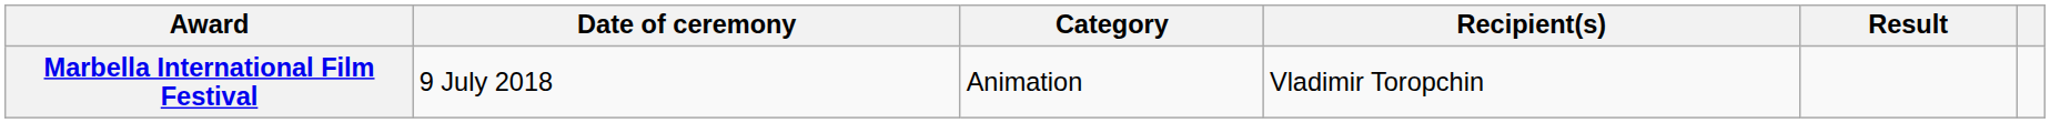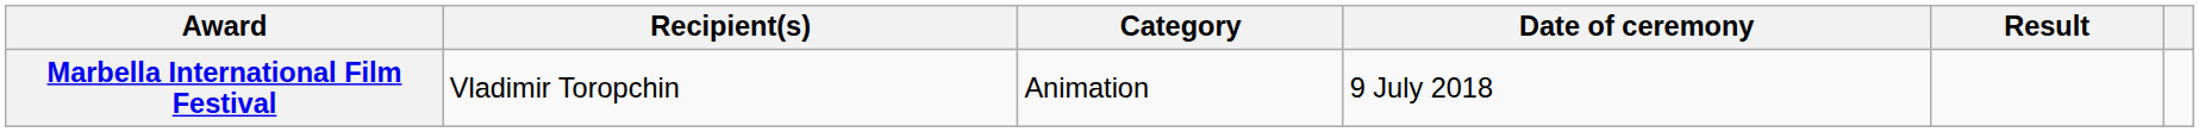columns swapped: Date of ceremony <-> Recipient(s)
